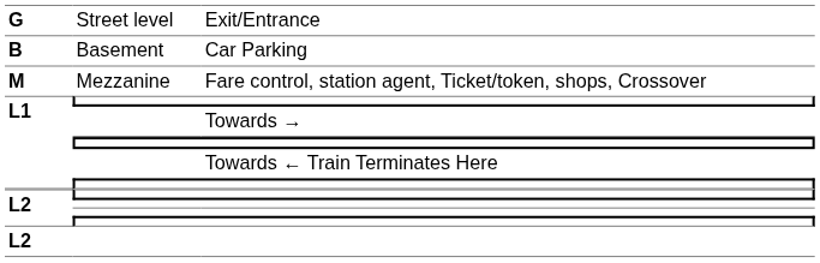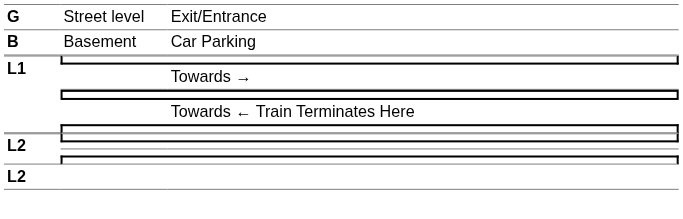- row: M | Mezzanine | Fare control, station agent, Ticket/token, shops, Crossover
